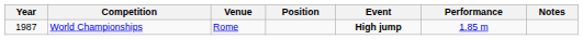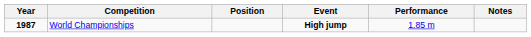- column: Venue | Rome
World Championships | Year: normal -> bold
